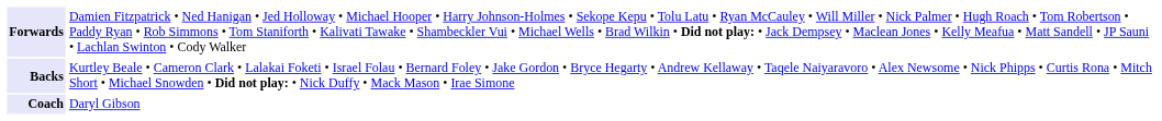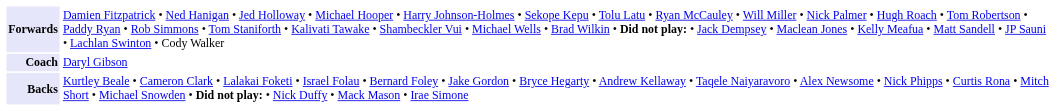rows swapped: Backs <-> Coach
